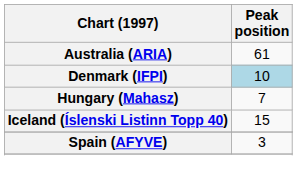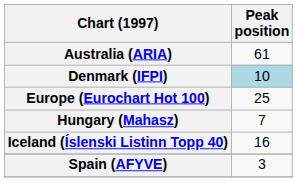+ row: Europe (Eurochart Hot 100) | 25
Iceland (Íslenski Listinn Topp 40) | Peak position: 15 -> 16
